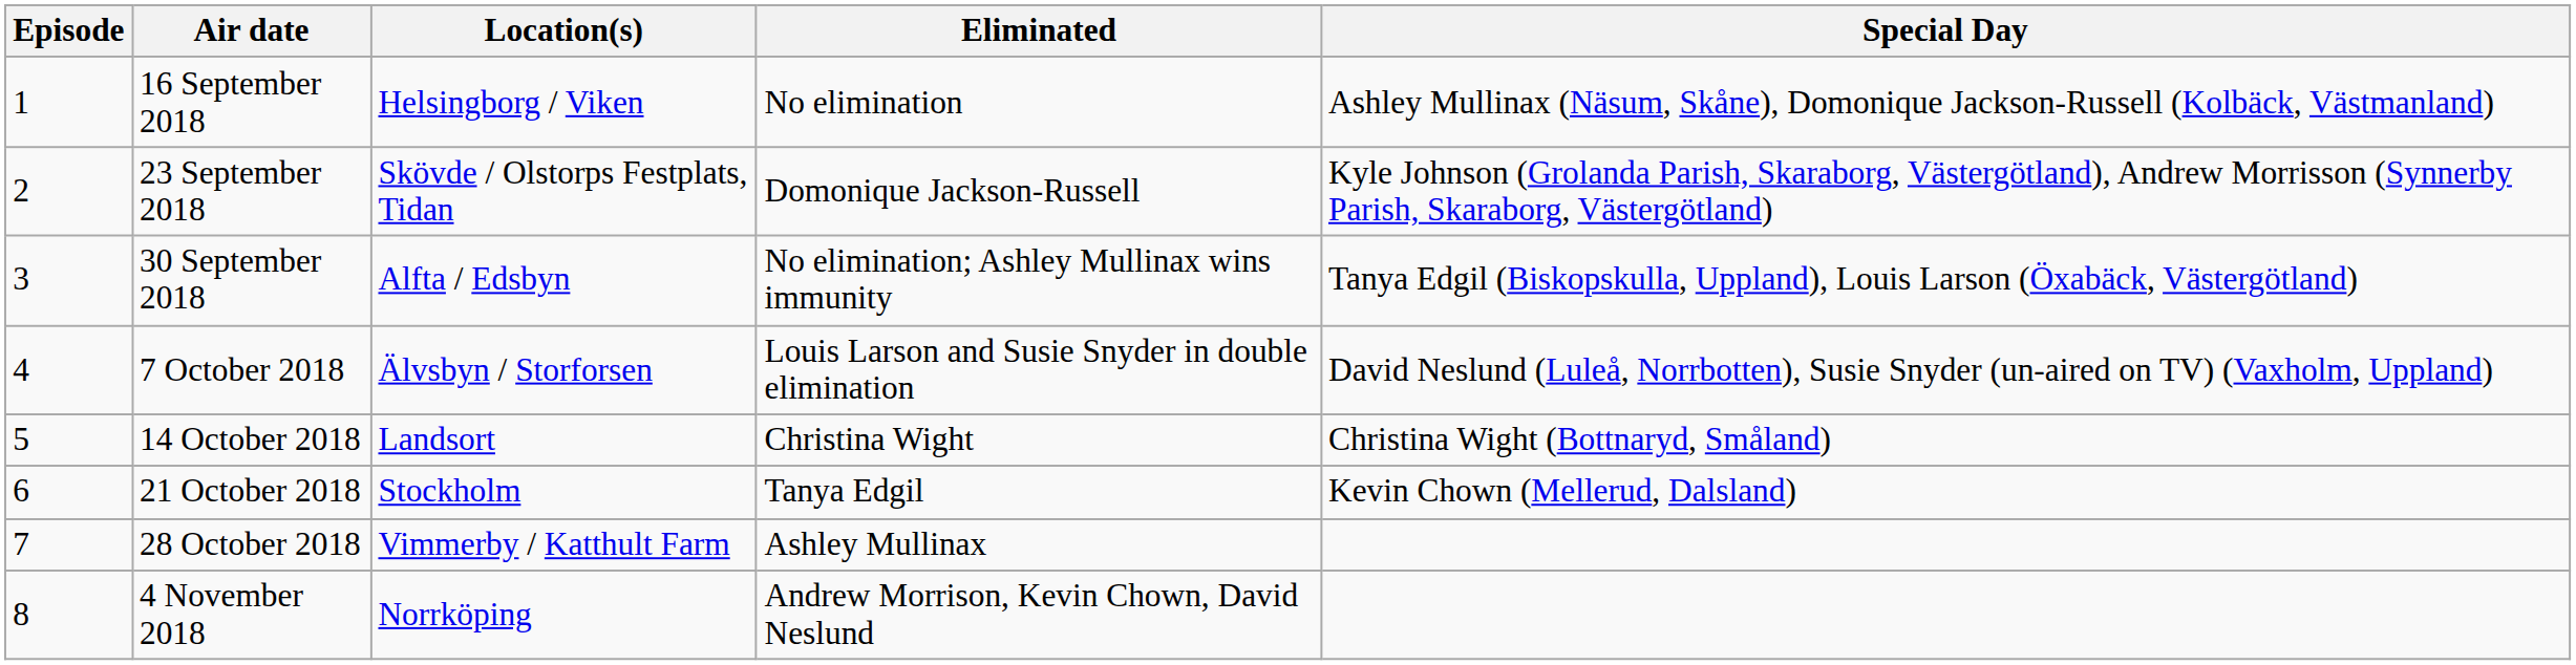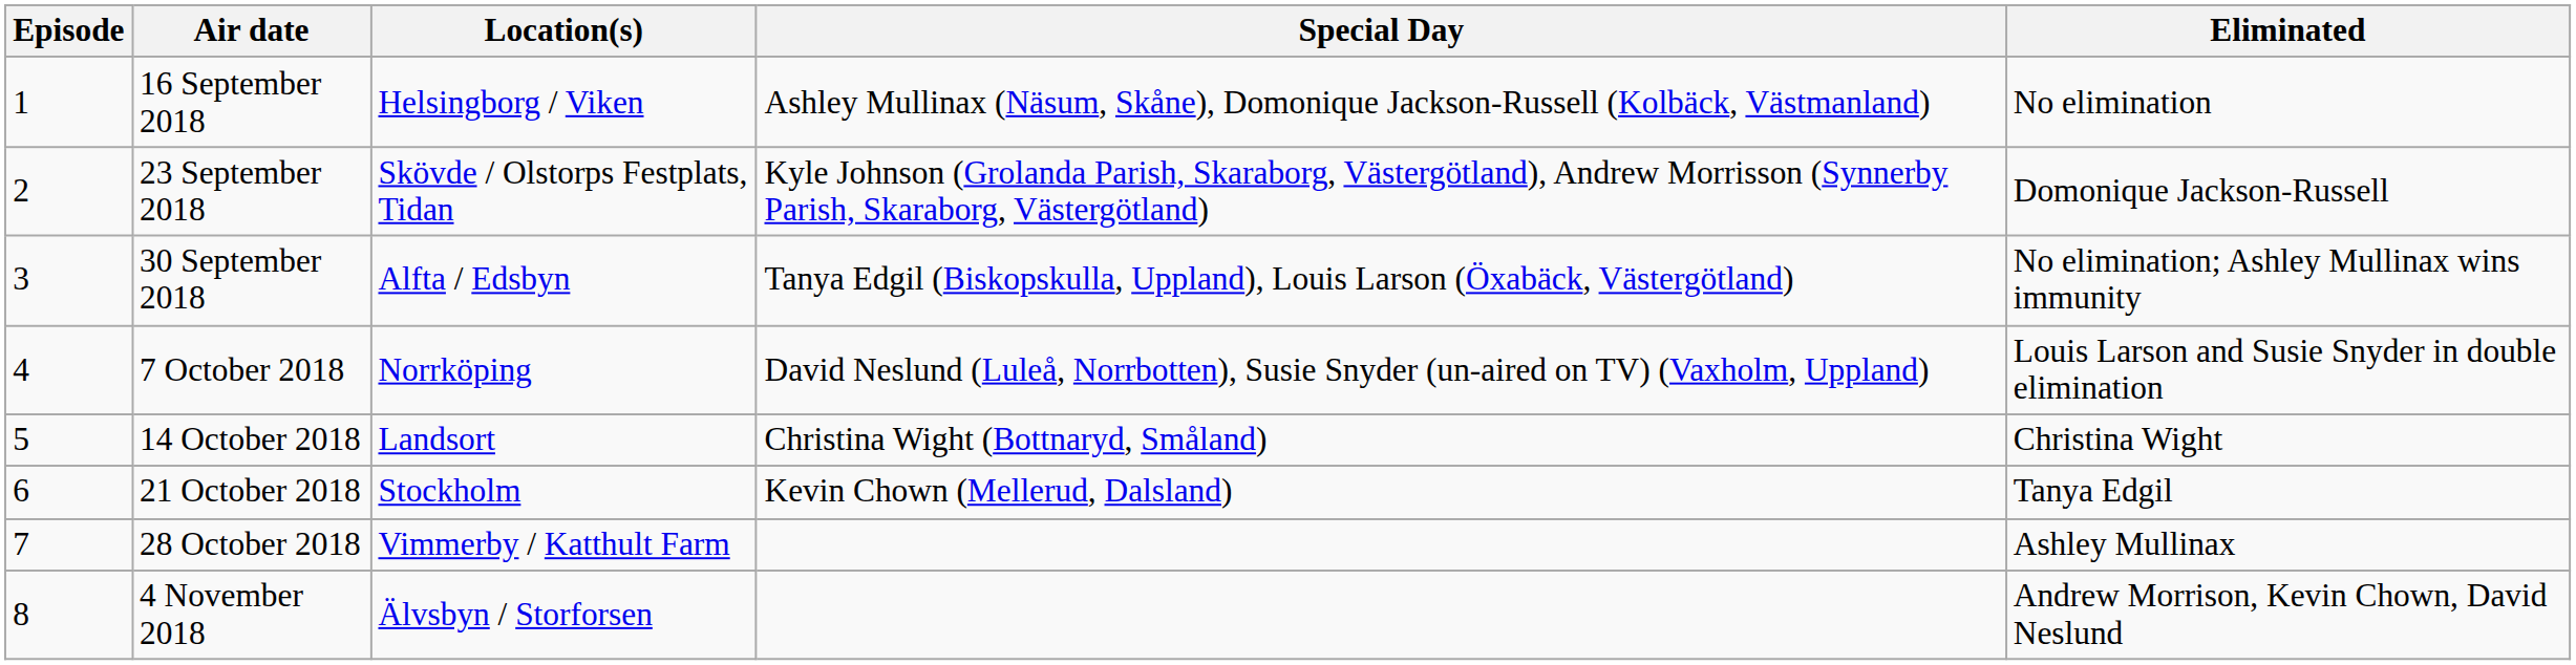columns swapped: Special Day <-> Eliminated
7 October 2018 | Location(s): Älvsbyn / Storforsen -> Norrköping
4 November 2018 | Location(s): Norrköping -> Älvsbyn / Storforsen
